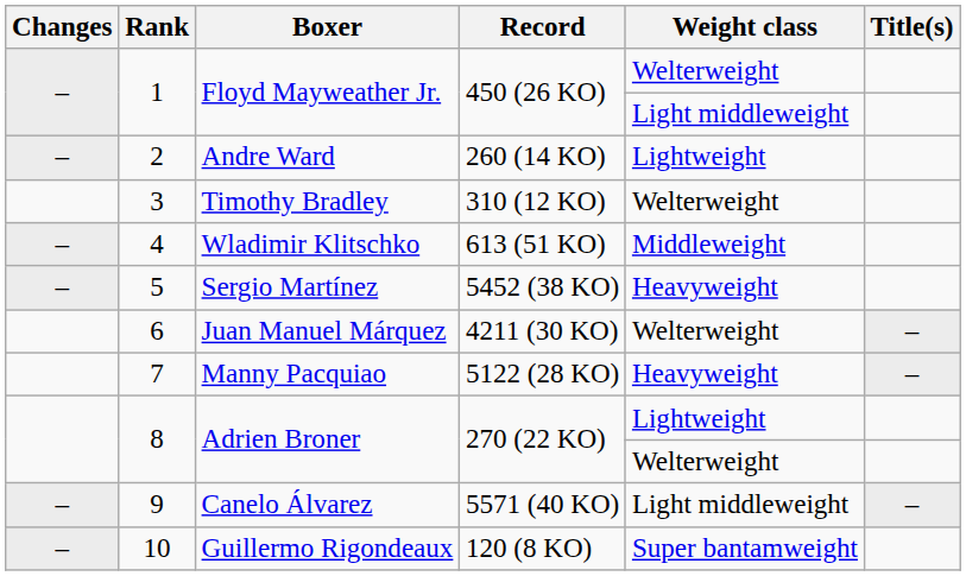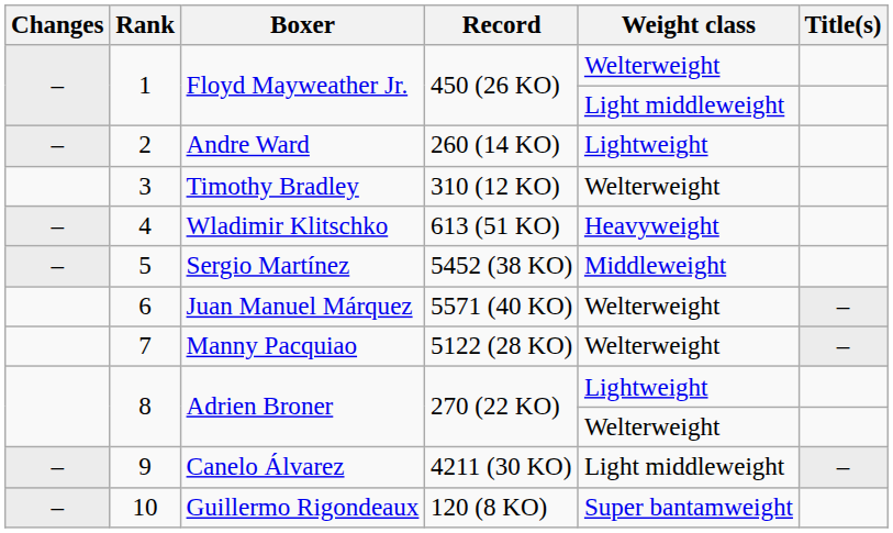4 | Weight class: Middleweight -> Heavyweight
5 | Weight class: Heavyweight -> Middleweight
6 | Record: 4211 (30 KO) -> 5571 (40 KO)
7 | Weight class: Heavyweight -> Welterweight
9 | Record: 5571 (40 KO) -> 4211 (30 KO)
